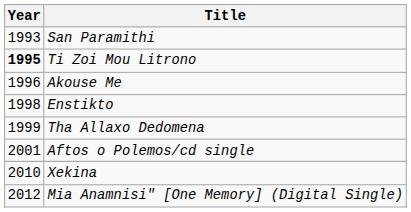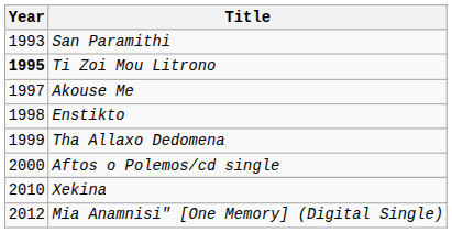Akouse Me | Year: 1996 -> 1997
Aftos o Polemos/cd single | Year: 2001 -> 2000
